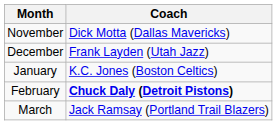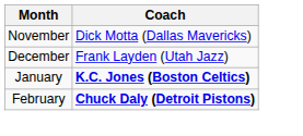January | Coach: normal -> bold
- row: March | Jack Ramsay (Portland Trail Blazers)
